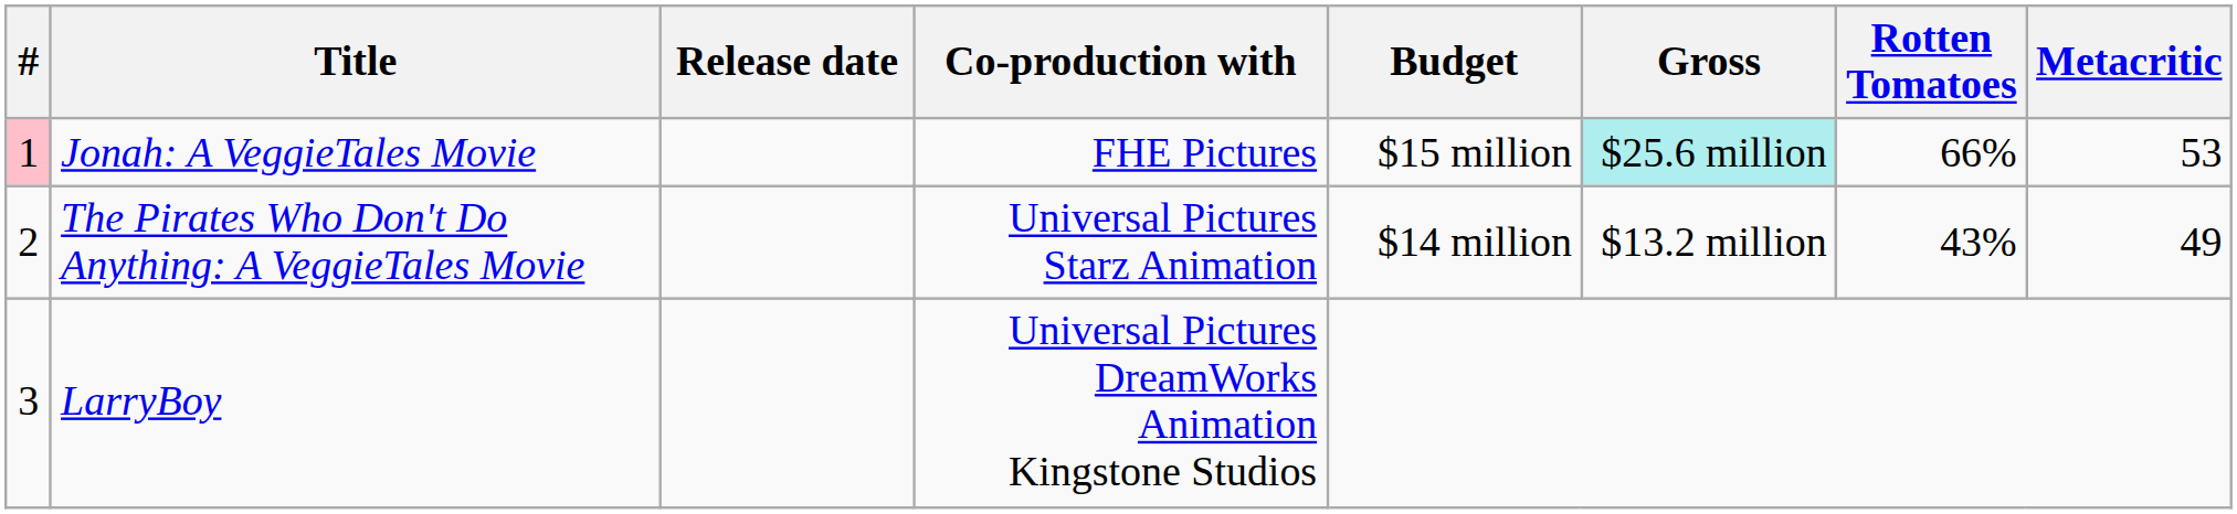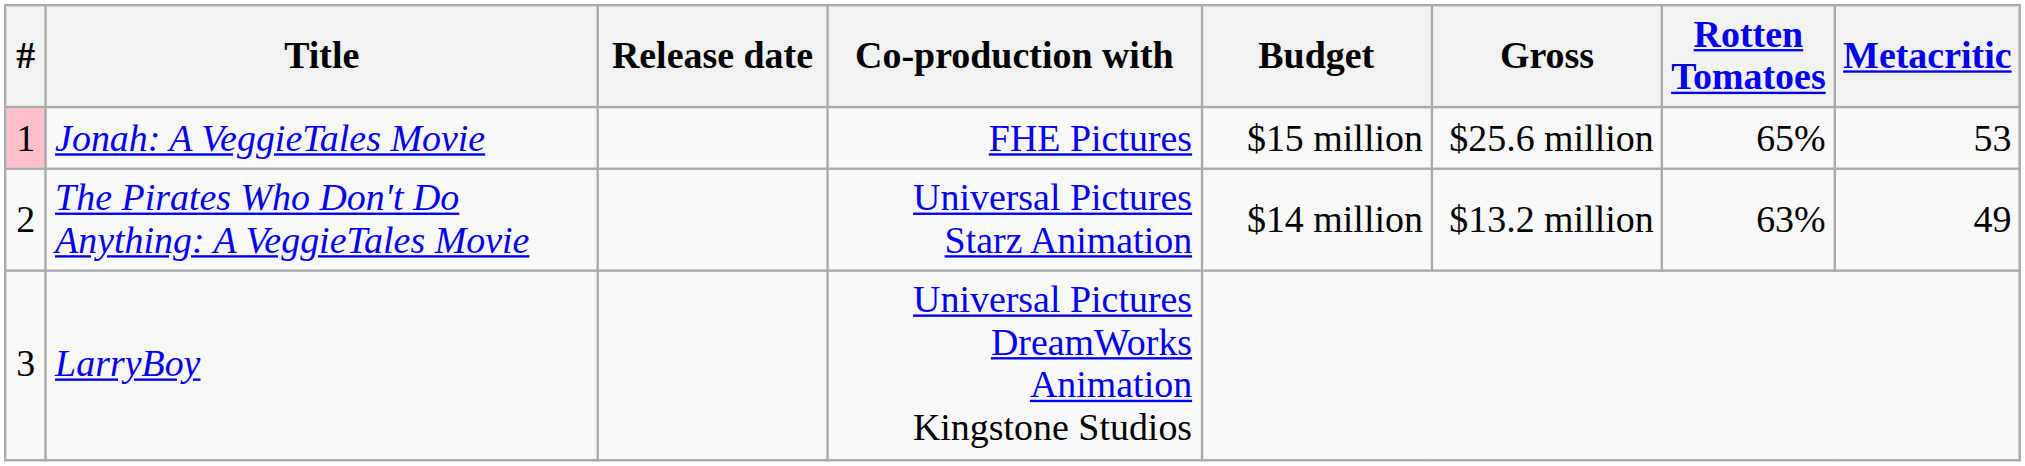Jonah: A VeggieTales Movie | Gross: paleturquoise background -> no background
Jonah: A VeggieTales Movie | Rotten Tomatoes: 66% -> 65%
The Pirates Who Don't Do Anything: A VeggieTales Movie | Rotten Tomatoes: 43% -> 63%
